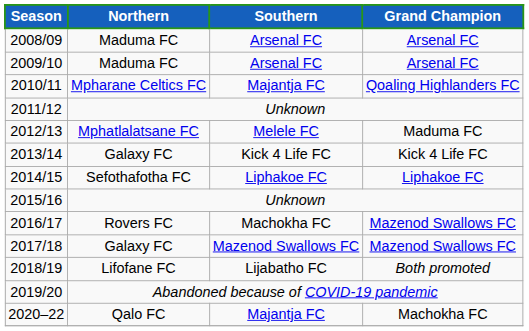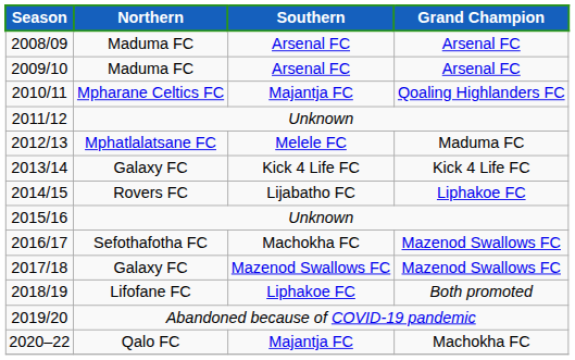2014/15 | Northern: Sefothafotha FC -> Rovers FC
2014/15 | Southern: Liphakoe FC -> Lijabatho FC
2016/17 | Northern: Rovers FC -> Sefothafotha FC
2018/19 | Southern: Lijabatho FC -> Liphakoe FC
